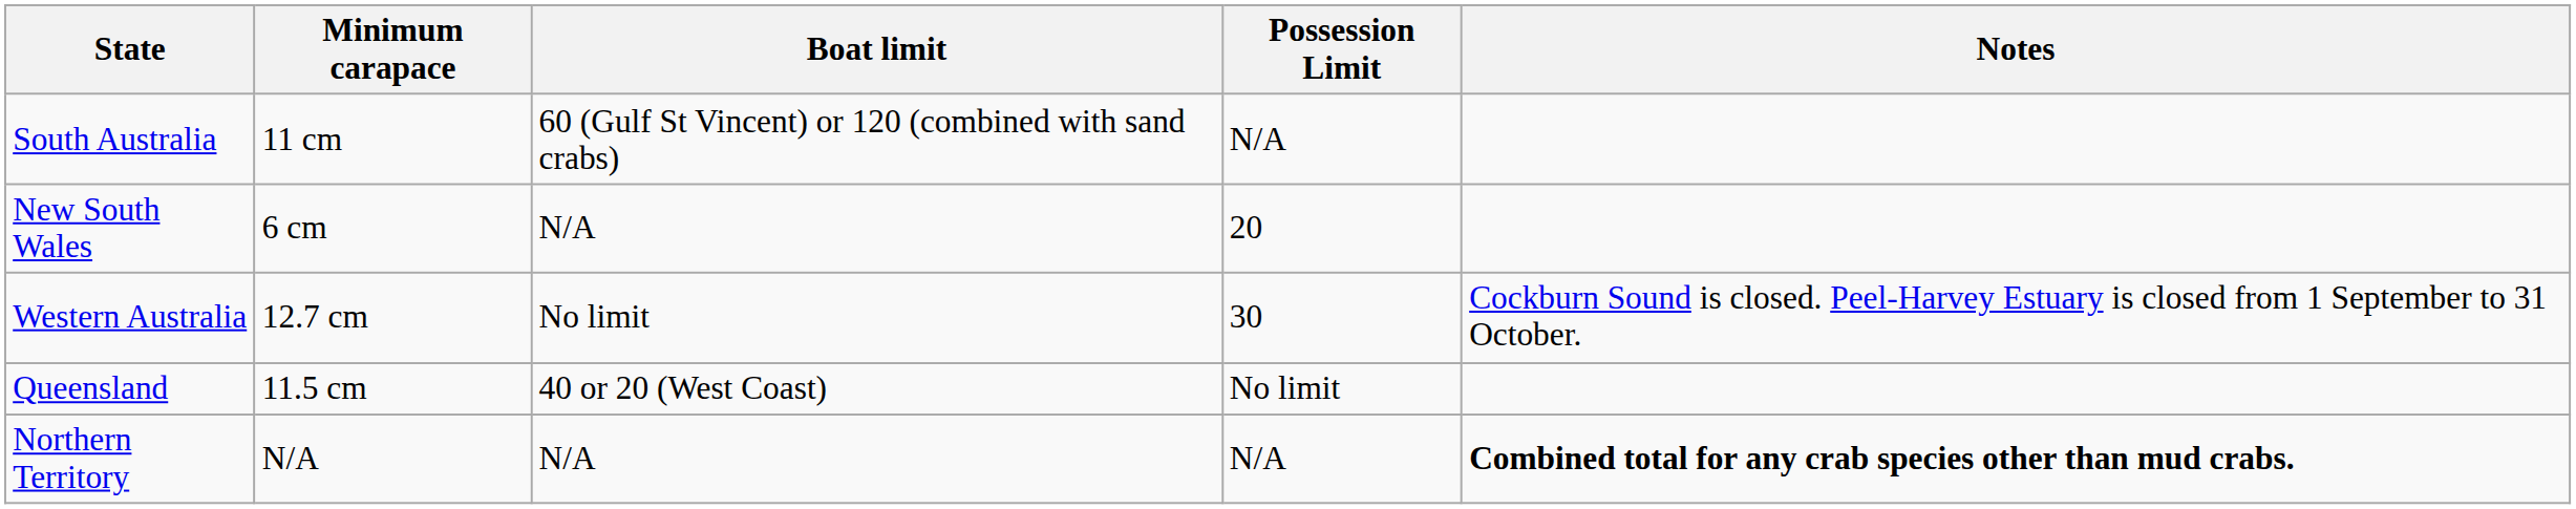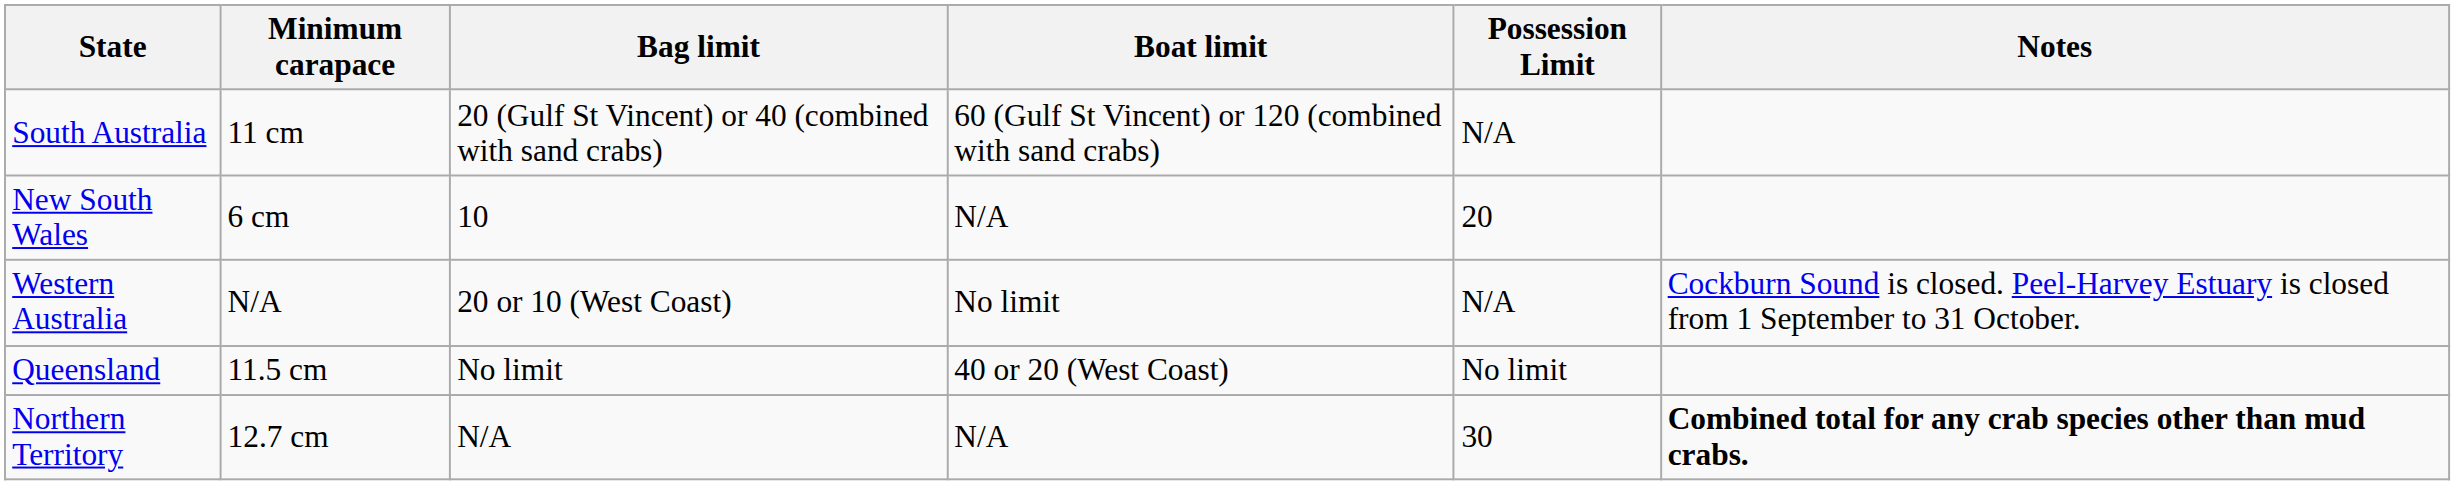+ column: Bag limit | 20 (Gulf St Vincent) or 40 (combined with sand crabs) | 10 | 20 or 10 (West Coast) | No limit | N/A
Western Australia | Minimum carapace: 12.7 cm -> N/A
Western Australia | Possession Limit: 30 -> N/A
Northern Territory | Minimum carapace: N/A -> 12.7 cm
Northern Territory | Possession Limit: N/A -> 30
